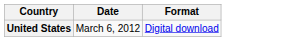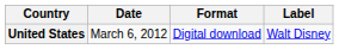+ column: Label | Walt Disney
